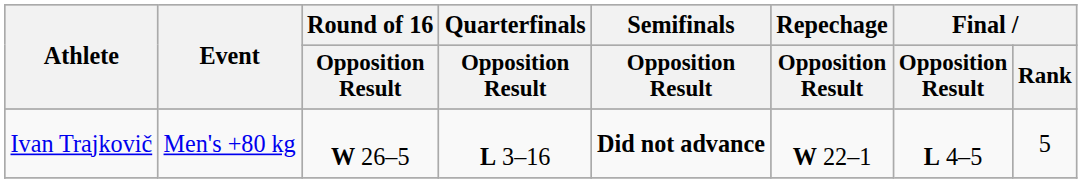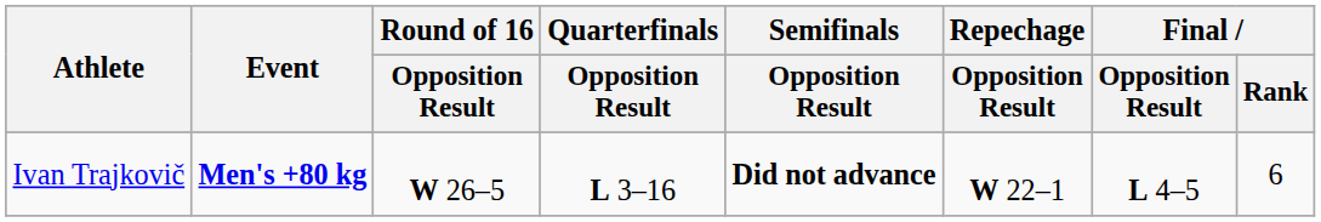Ivan Trajkovič | Event: normal -> bold
Ivan Trajkovič | Final / Rank: 5 -> 6
